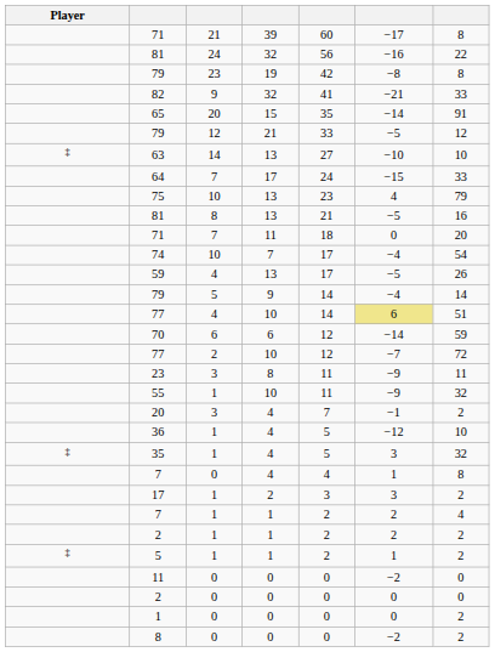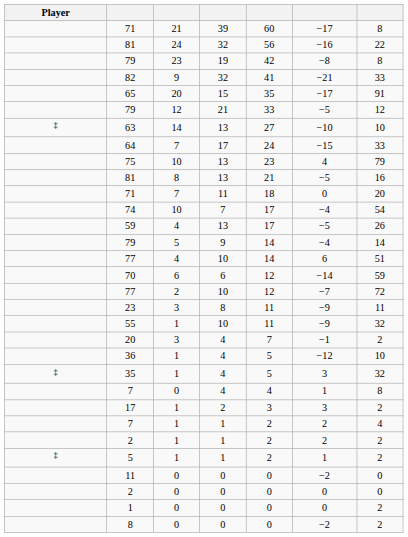65 | column 6: −14 -> −17
77 / 4 | column 6: khaki background -> no background
